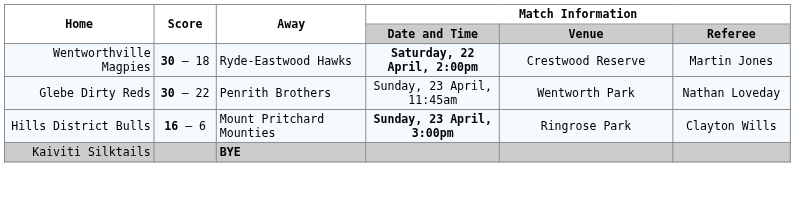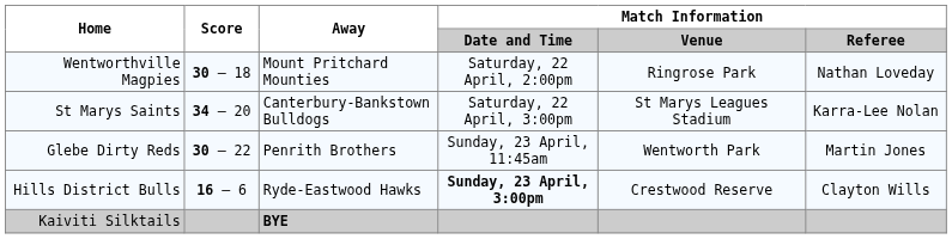Wentworthville Magpies | Away: Ryde-Eastwood Hawks -> Mount Pritchard Mounties
Wentworthville Magpies | Match Information / Date and Time: bold -> normal
Wentworthville Magpies | Match Information / Venue: Crestwood Reserve -> Ringrose Park
Wentworthville Magpies | Match Information / Referee: Martin Jones -> Nathan Loveday
+ row: St Marys Saints | 34 – 20 | Canterbury-Bankstown Bulldogs | Saturday, 22 April, 3:00pm | St Marys Leagues Stadium | Karra-Lee Nolan
Glebe Dirty Reds | Match Information / Referee: Nathan Loveday -> Martin Jones
Hills District Bulls | Away: Mount Pritchard Mounties -> Ryde-Eastwood Hawks
Hills District Bulls | Match Information / Venue: Ringrose Park -> Crestwood Reserve
